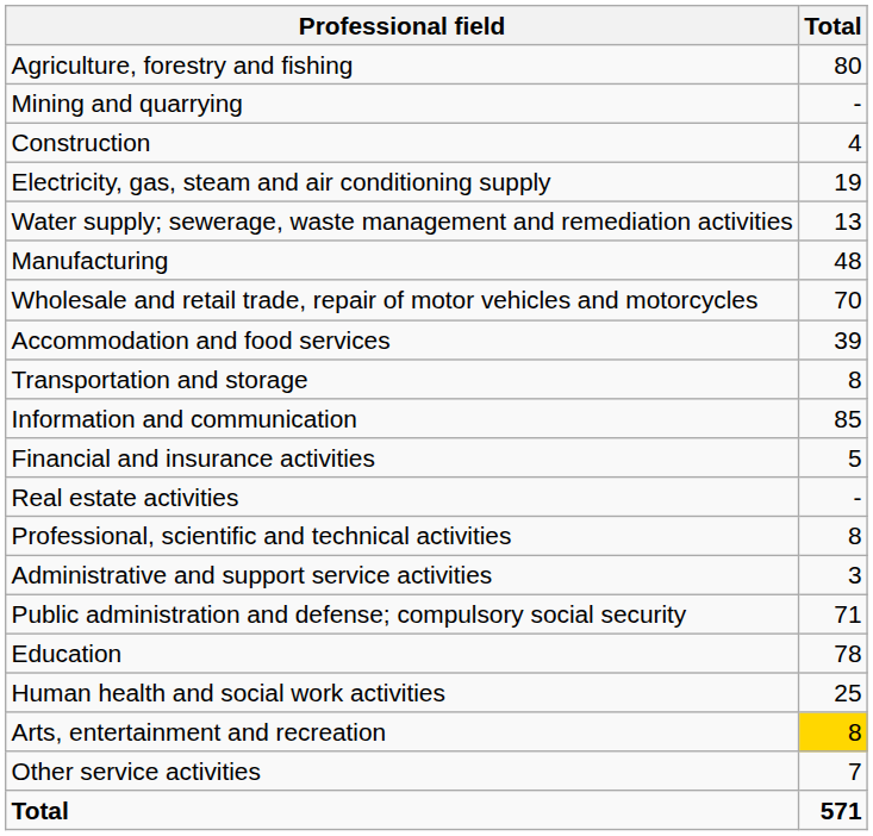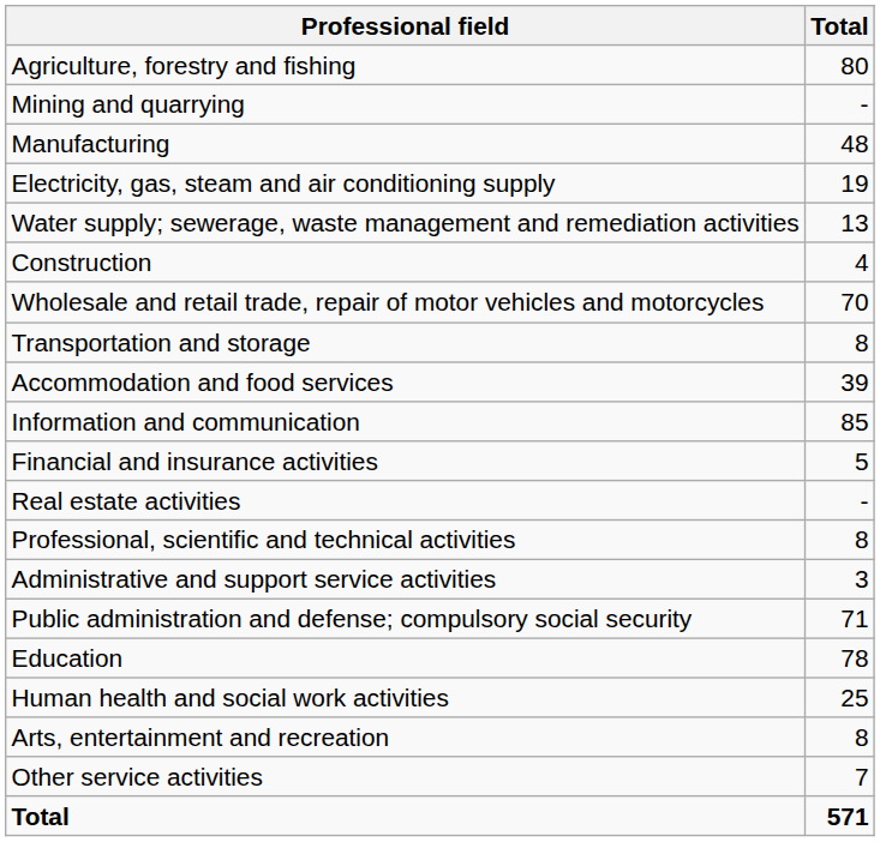rows swapped: Manufacturing <-> Construction
rows swapped: Transportation and storage <-> Accommodation and food services
Arts, entertainment and recreation | Total: gold background -> no background
